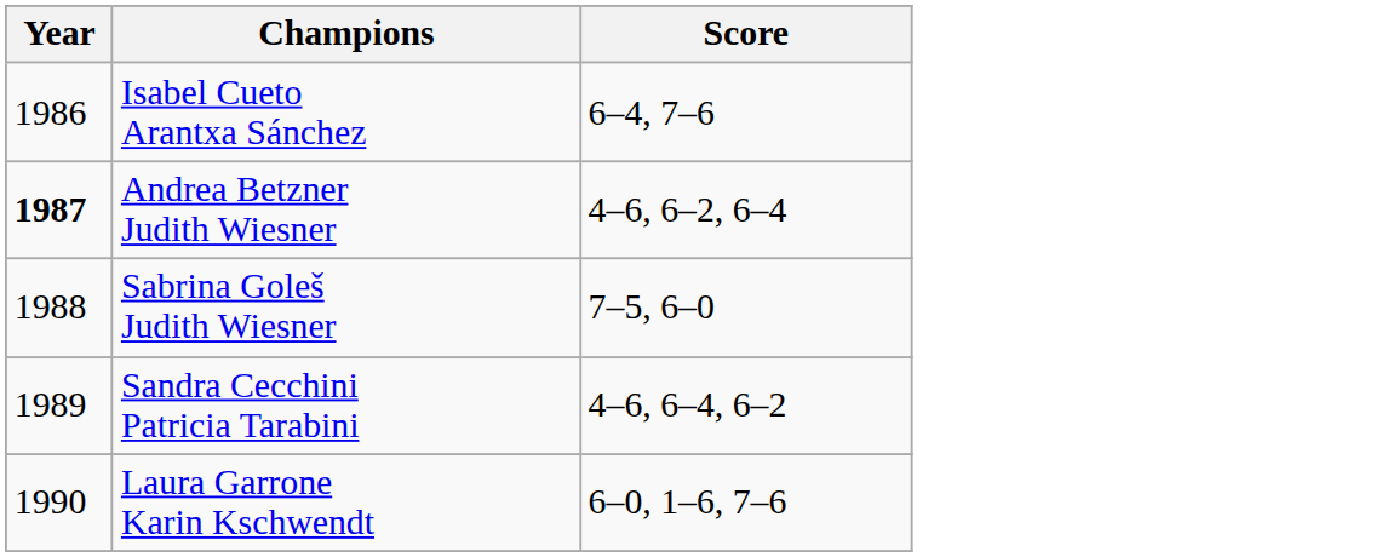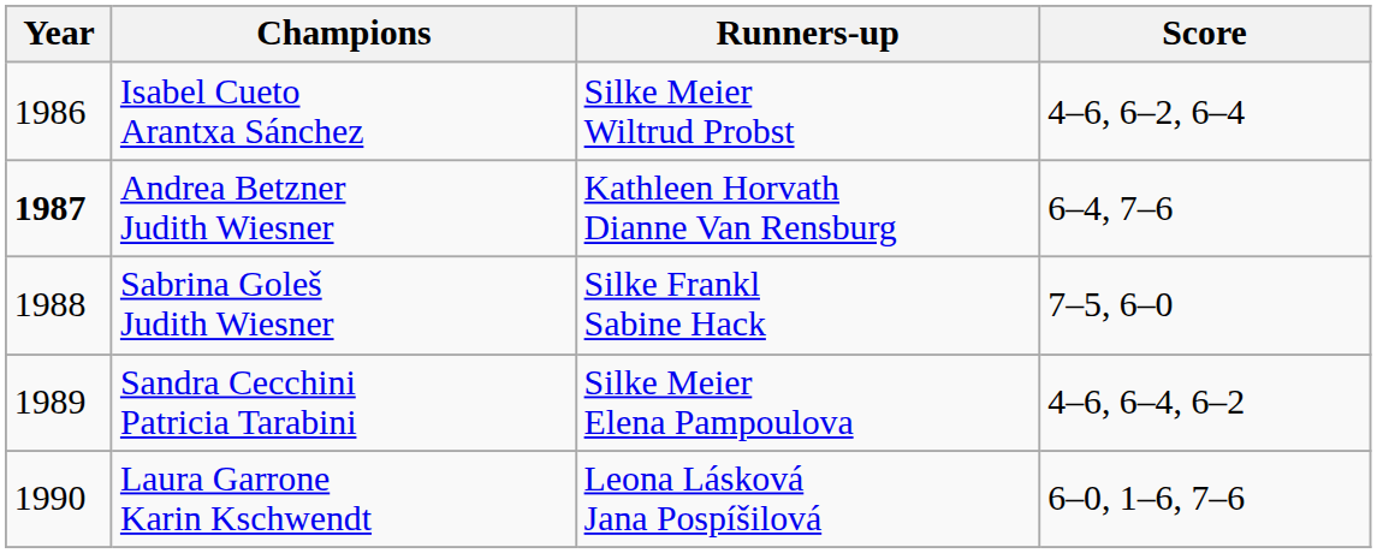+ column: Runners-up | Silke Meier Wiltrud Probst | Kathleen Horvath Dianne Van Rensburg | Silke Frankl Sabine Hack | Silke Meier Elena Pampoulova | Leona Lásková Jana Pospíšilová
Isabel Cueto Arantxa Sánchez | Score: 6–4, 7–6 -> 4–6, 6–2, 6–4
Andrea Betzner Judith Wiesner | Score: 4–6, 6–2, 6–4 -> 6–4, 7–6
